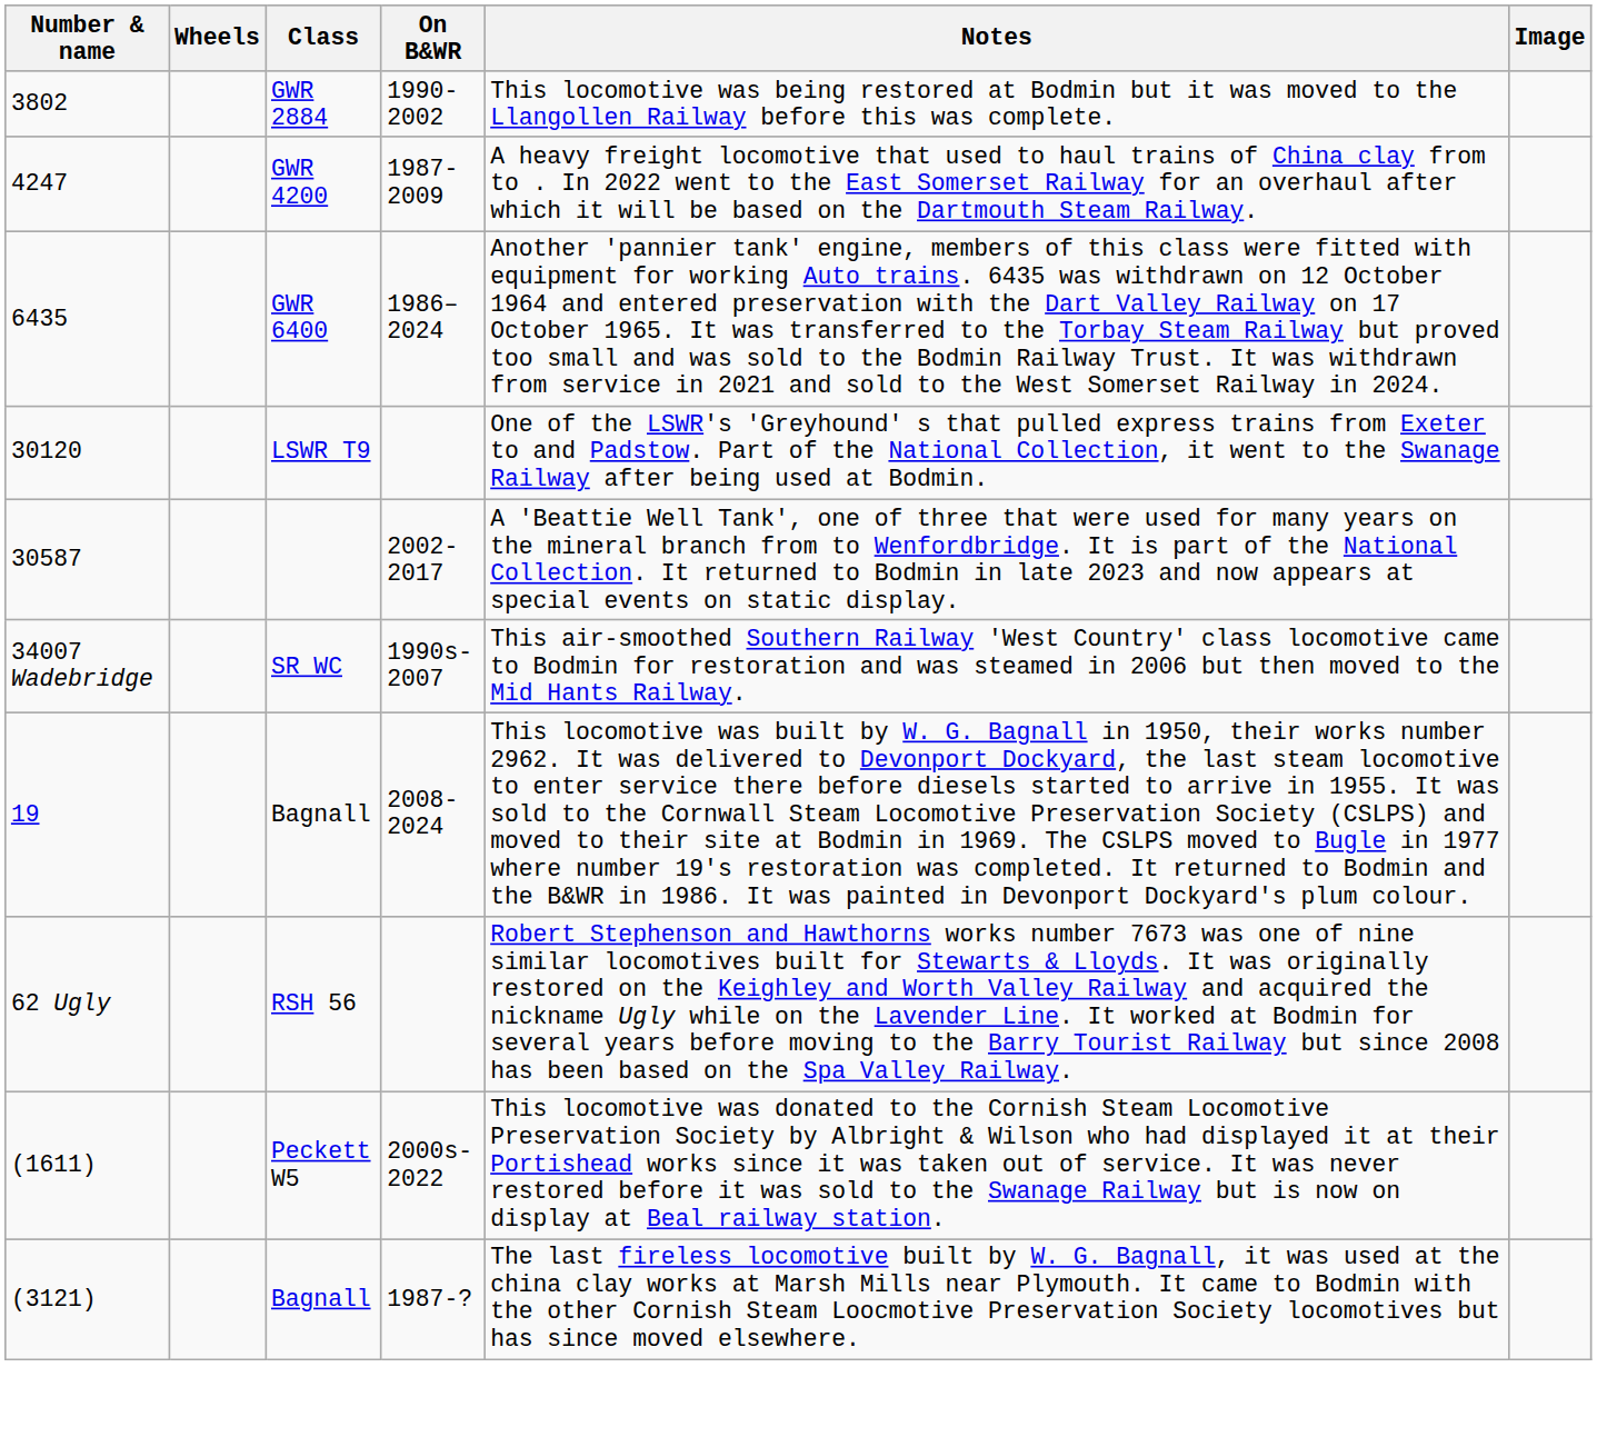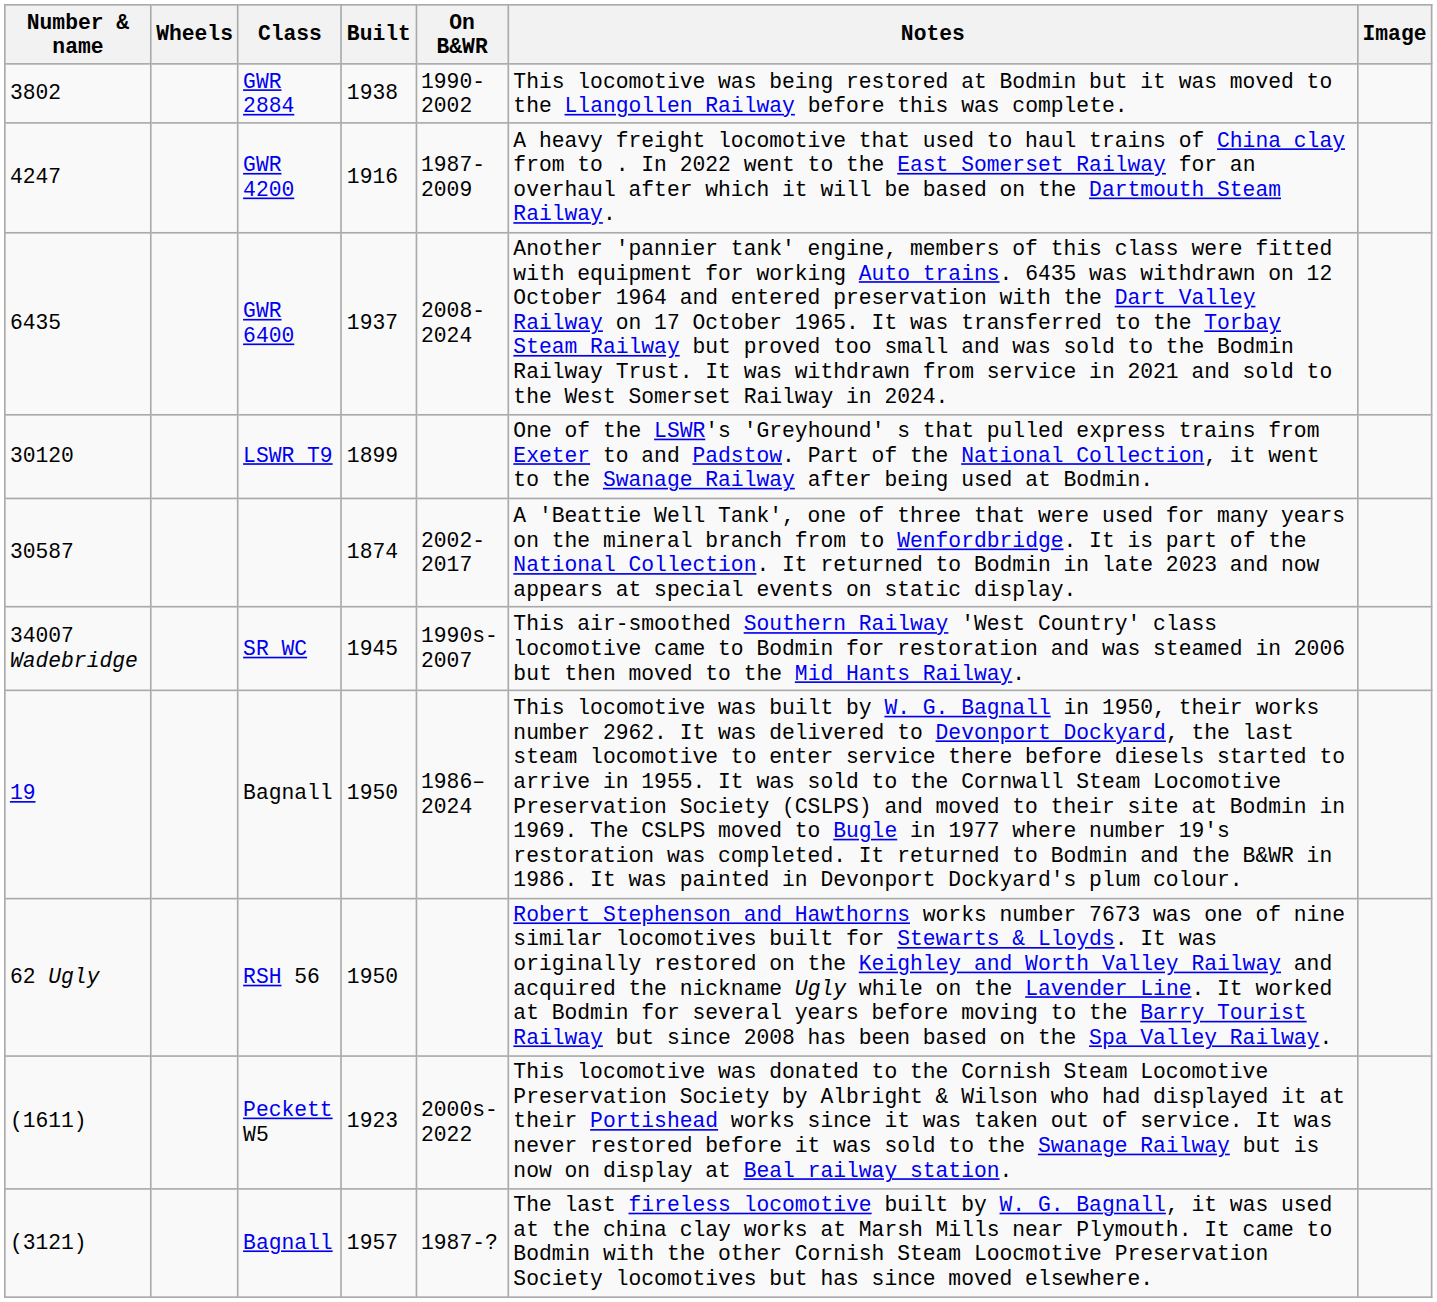+ column: Built | 1938 | 1916 | 1937 | 1899 | 1874 | 1945 | 1950 | 1950 | 1923 | 1957
GWR 6400 | On B&WR: 1986–2024 -> 2008-2024
19 / Bagnall | On B&WR: 2008-2024 -> 1986–2024
